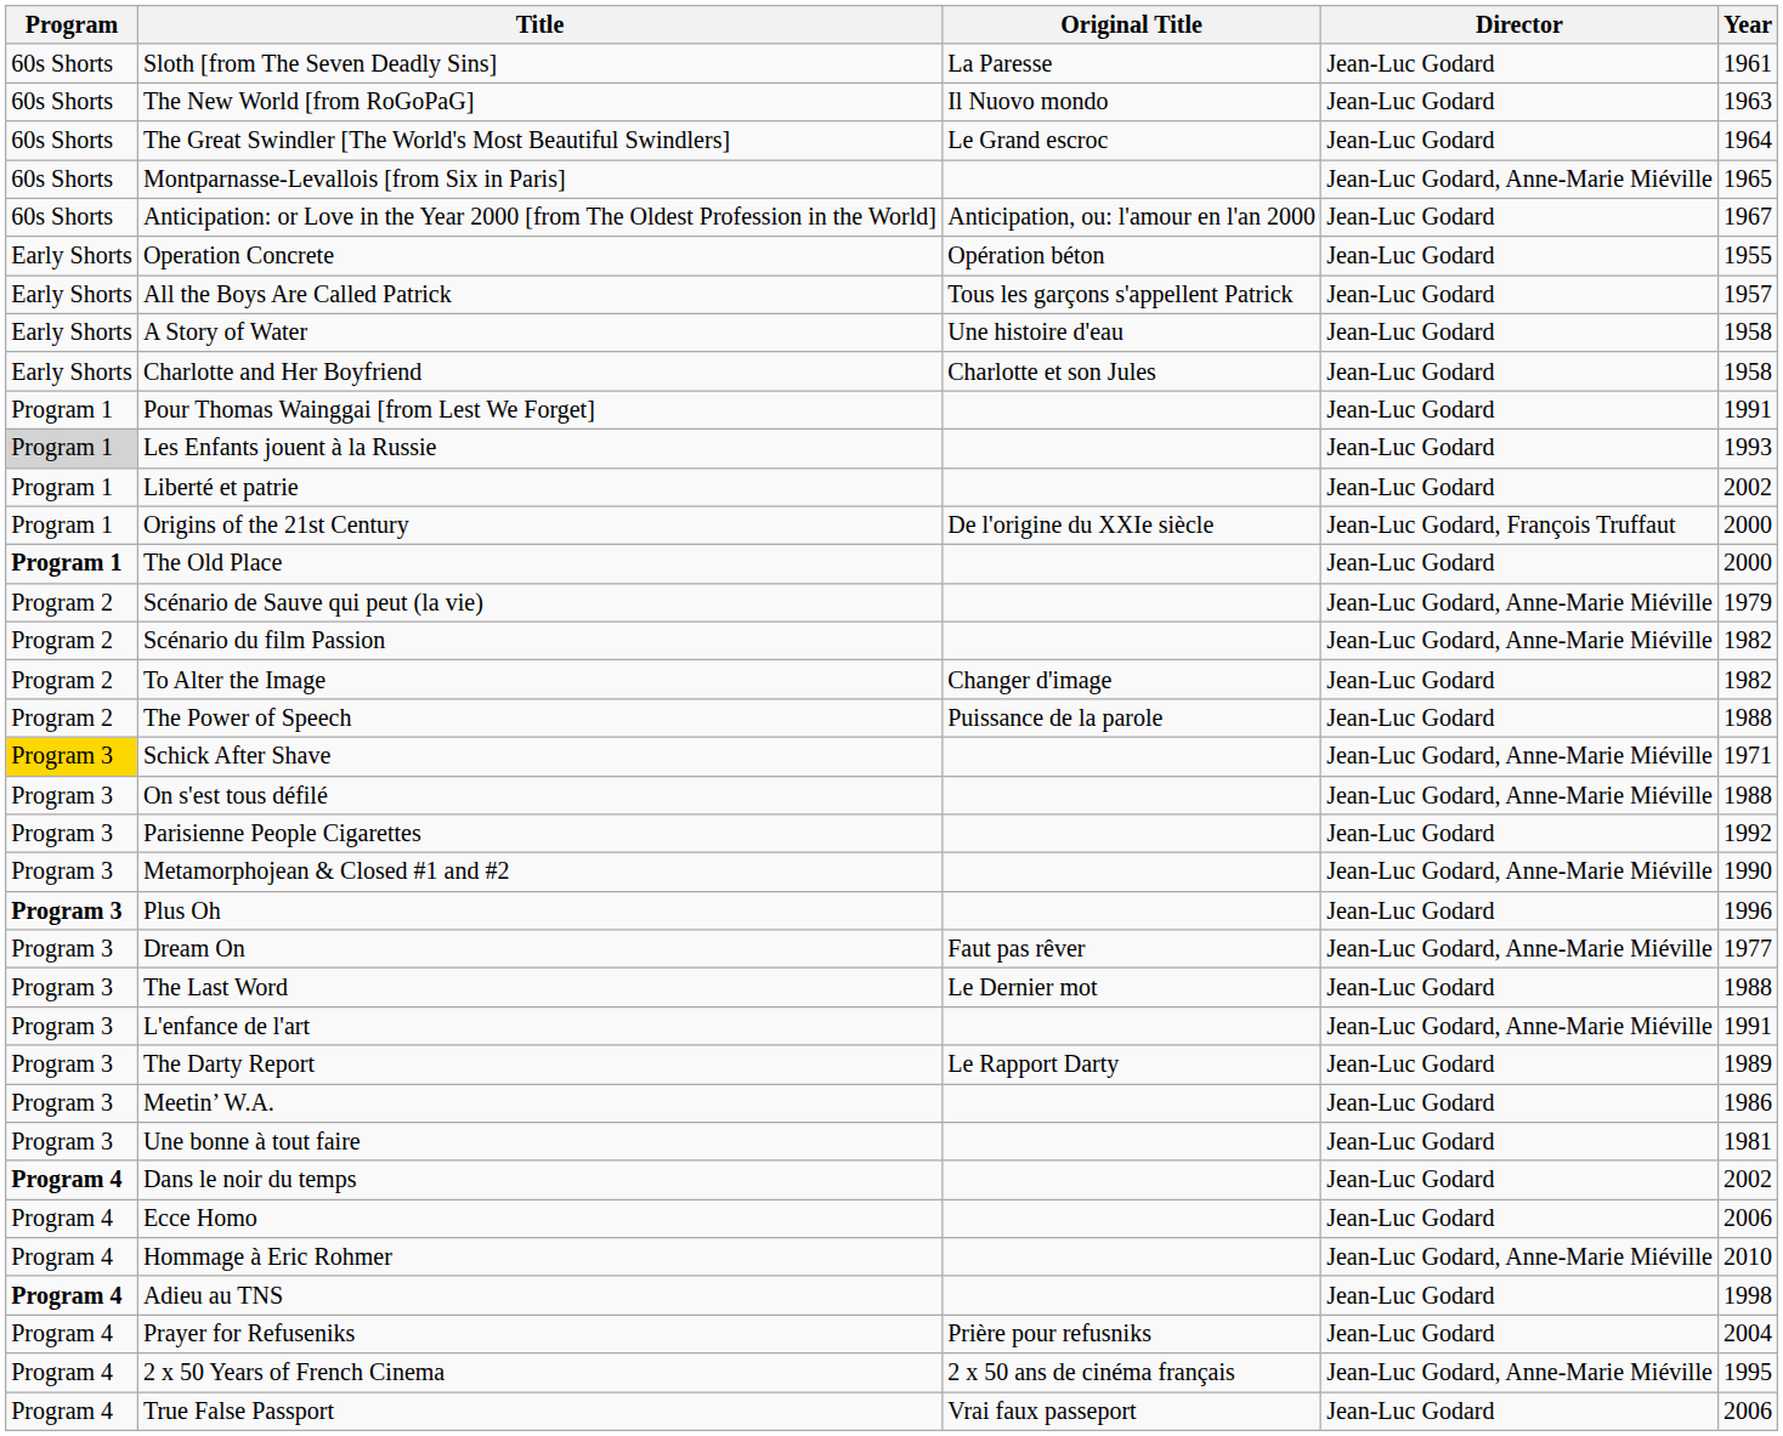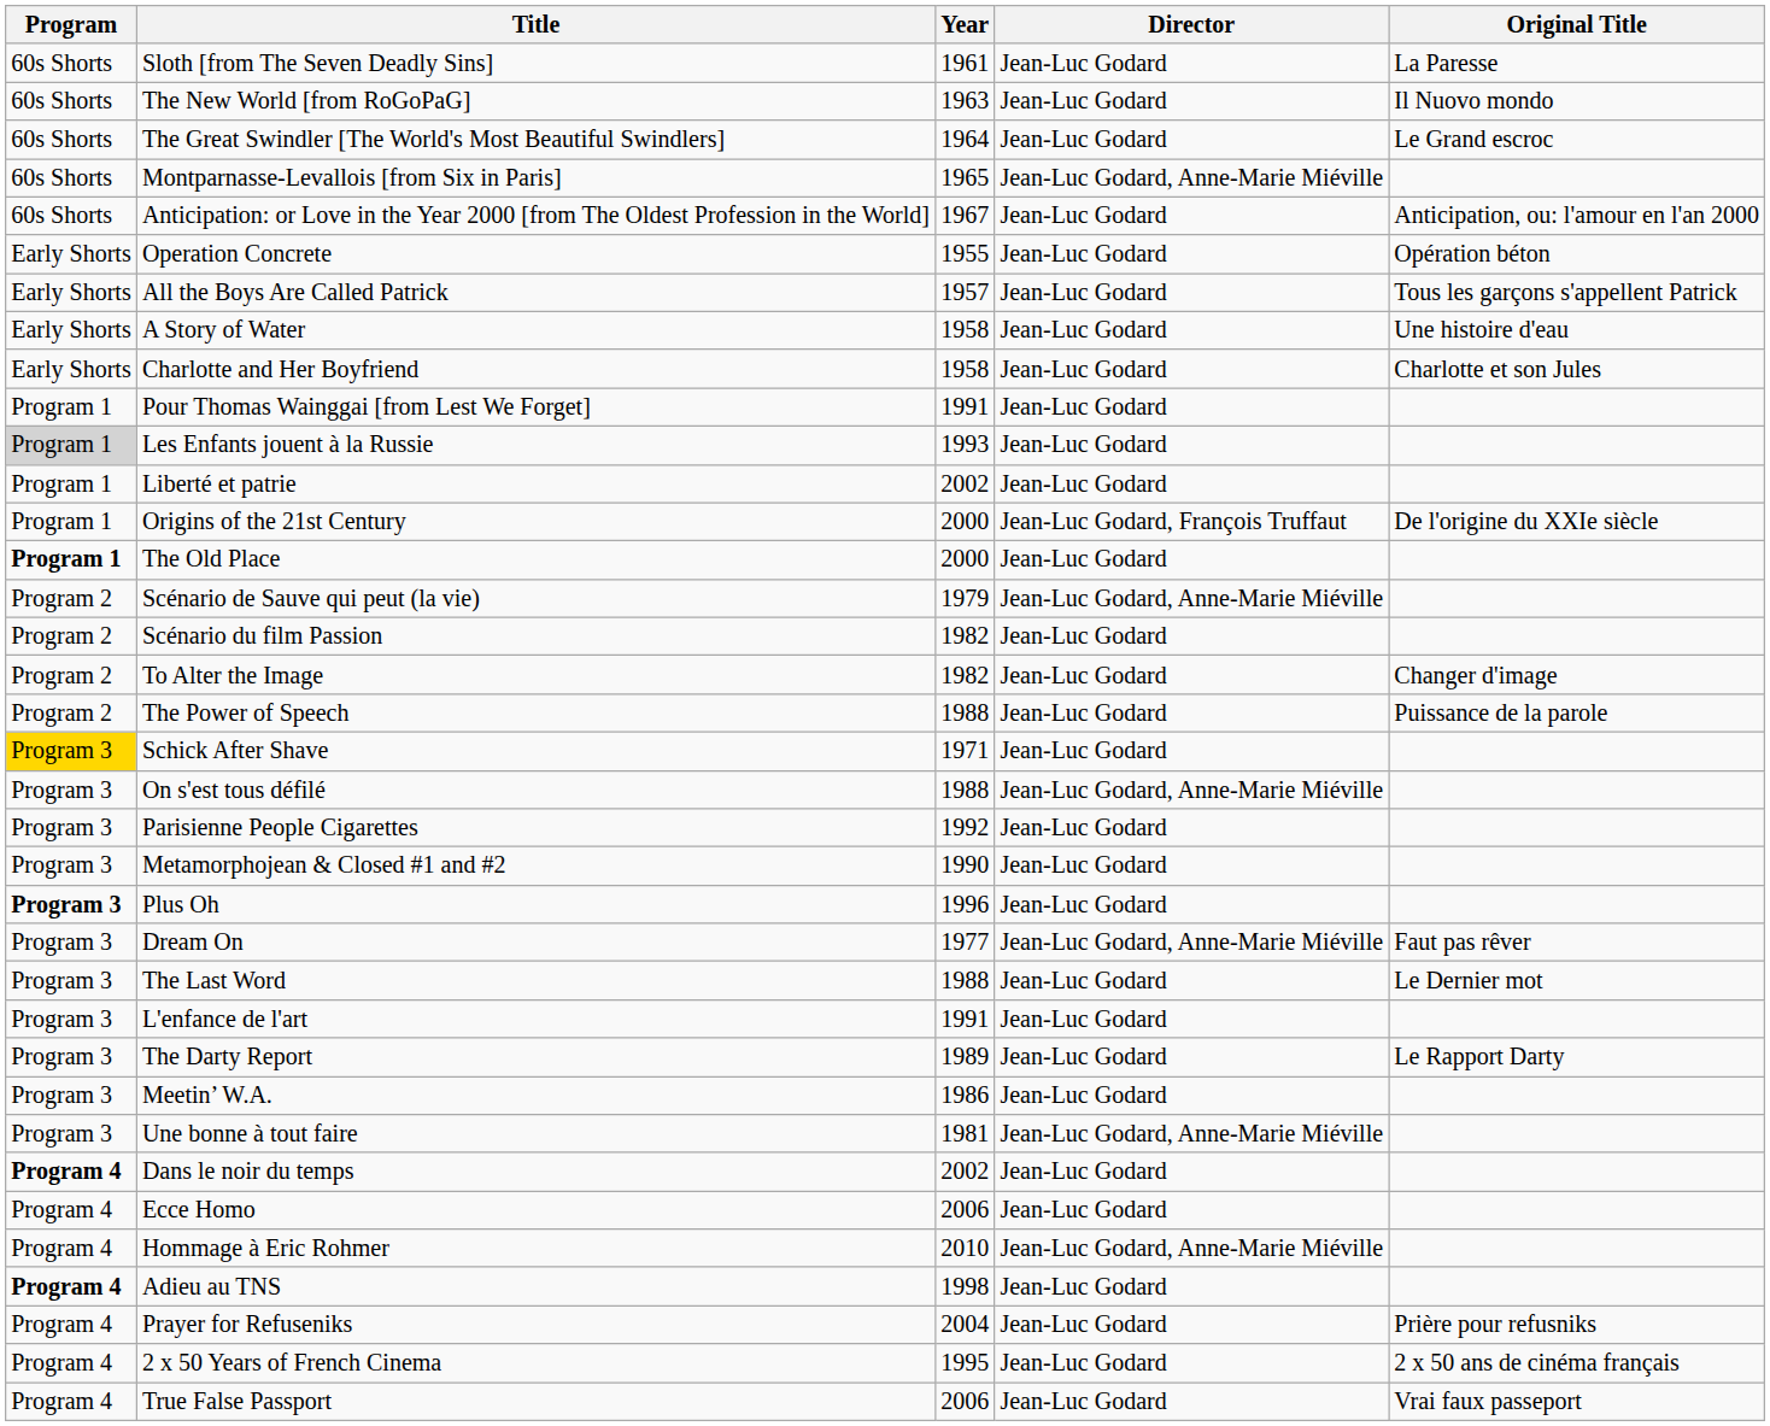columns swapped: Original Title <-> Year
Scénario du film Passion | Director: Jean-Luc Godard, Anne-Marie Miéville -> Jean-Luc Godard
Schick After Shave | Director: Jean-Luc Godard, Anne-Marie Miéville -> Jean-Luc Godard
Metamorphojean & Closed #1 and #2 | Director: Jean-Luc Godard, Anne-Marie Miéville -> Jean-Luc Godard
L'enfance de l'art | Director: Jean-Luc Godard, Anne-Marie Miéville -> Jean-Luc Godard
Une bonne à tout faire | Director: Jean-Luc Godard -> Jean-Luc Godard, Anne-Marie Miéville
2 x 50 Years of French Cinema | Director: Jean-Luc Godard, Anne-Marie Miéville -> Jean-Luc Godard
